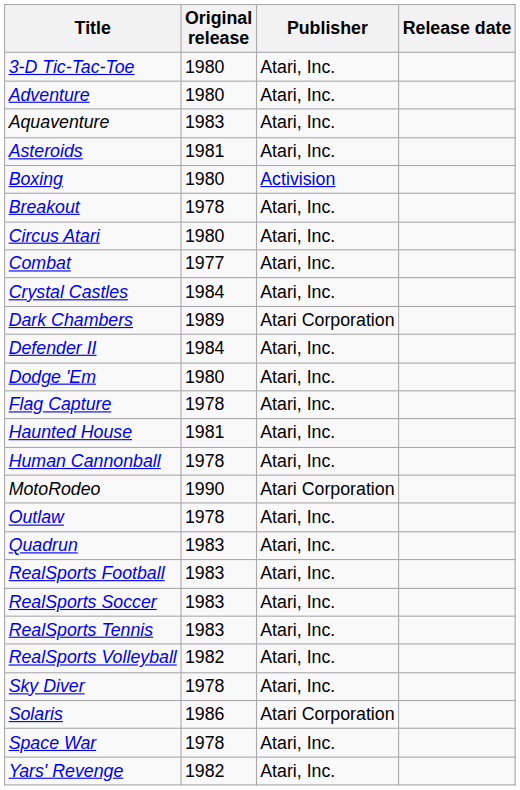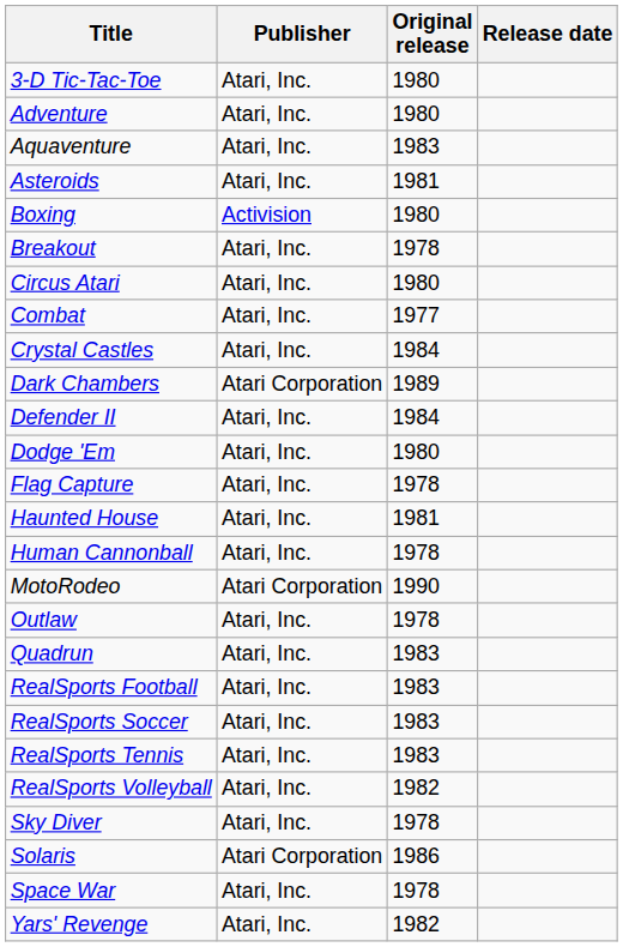columns swapped: Publisher <-> Original release
